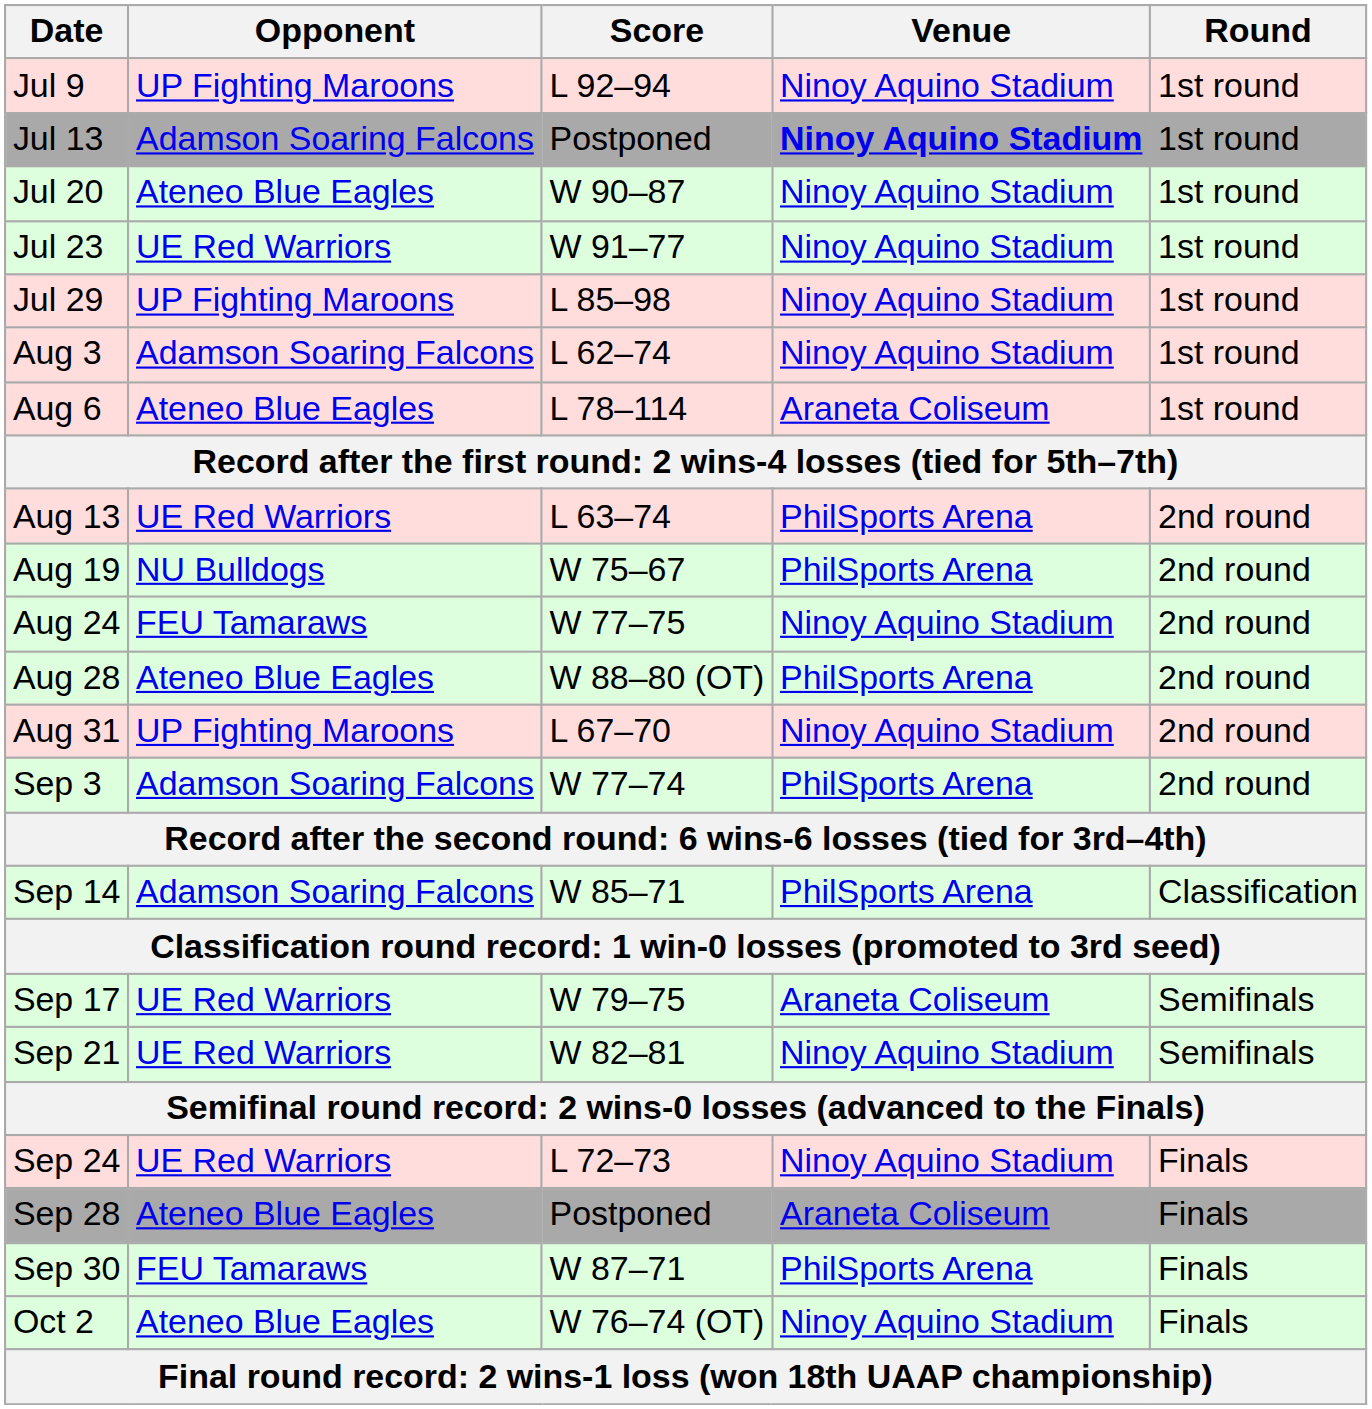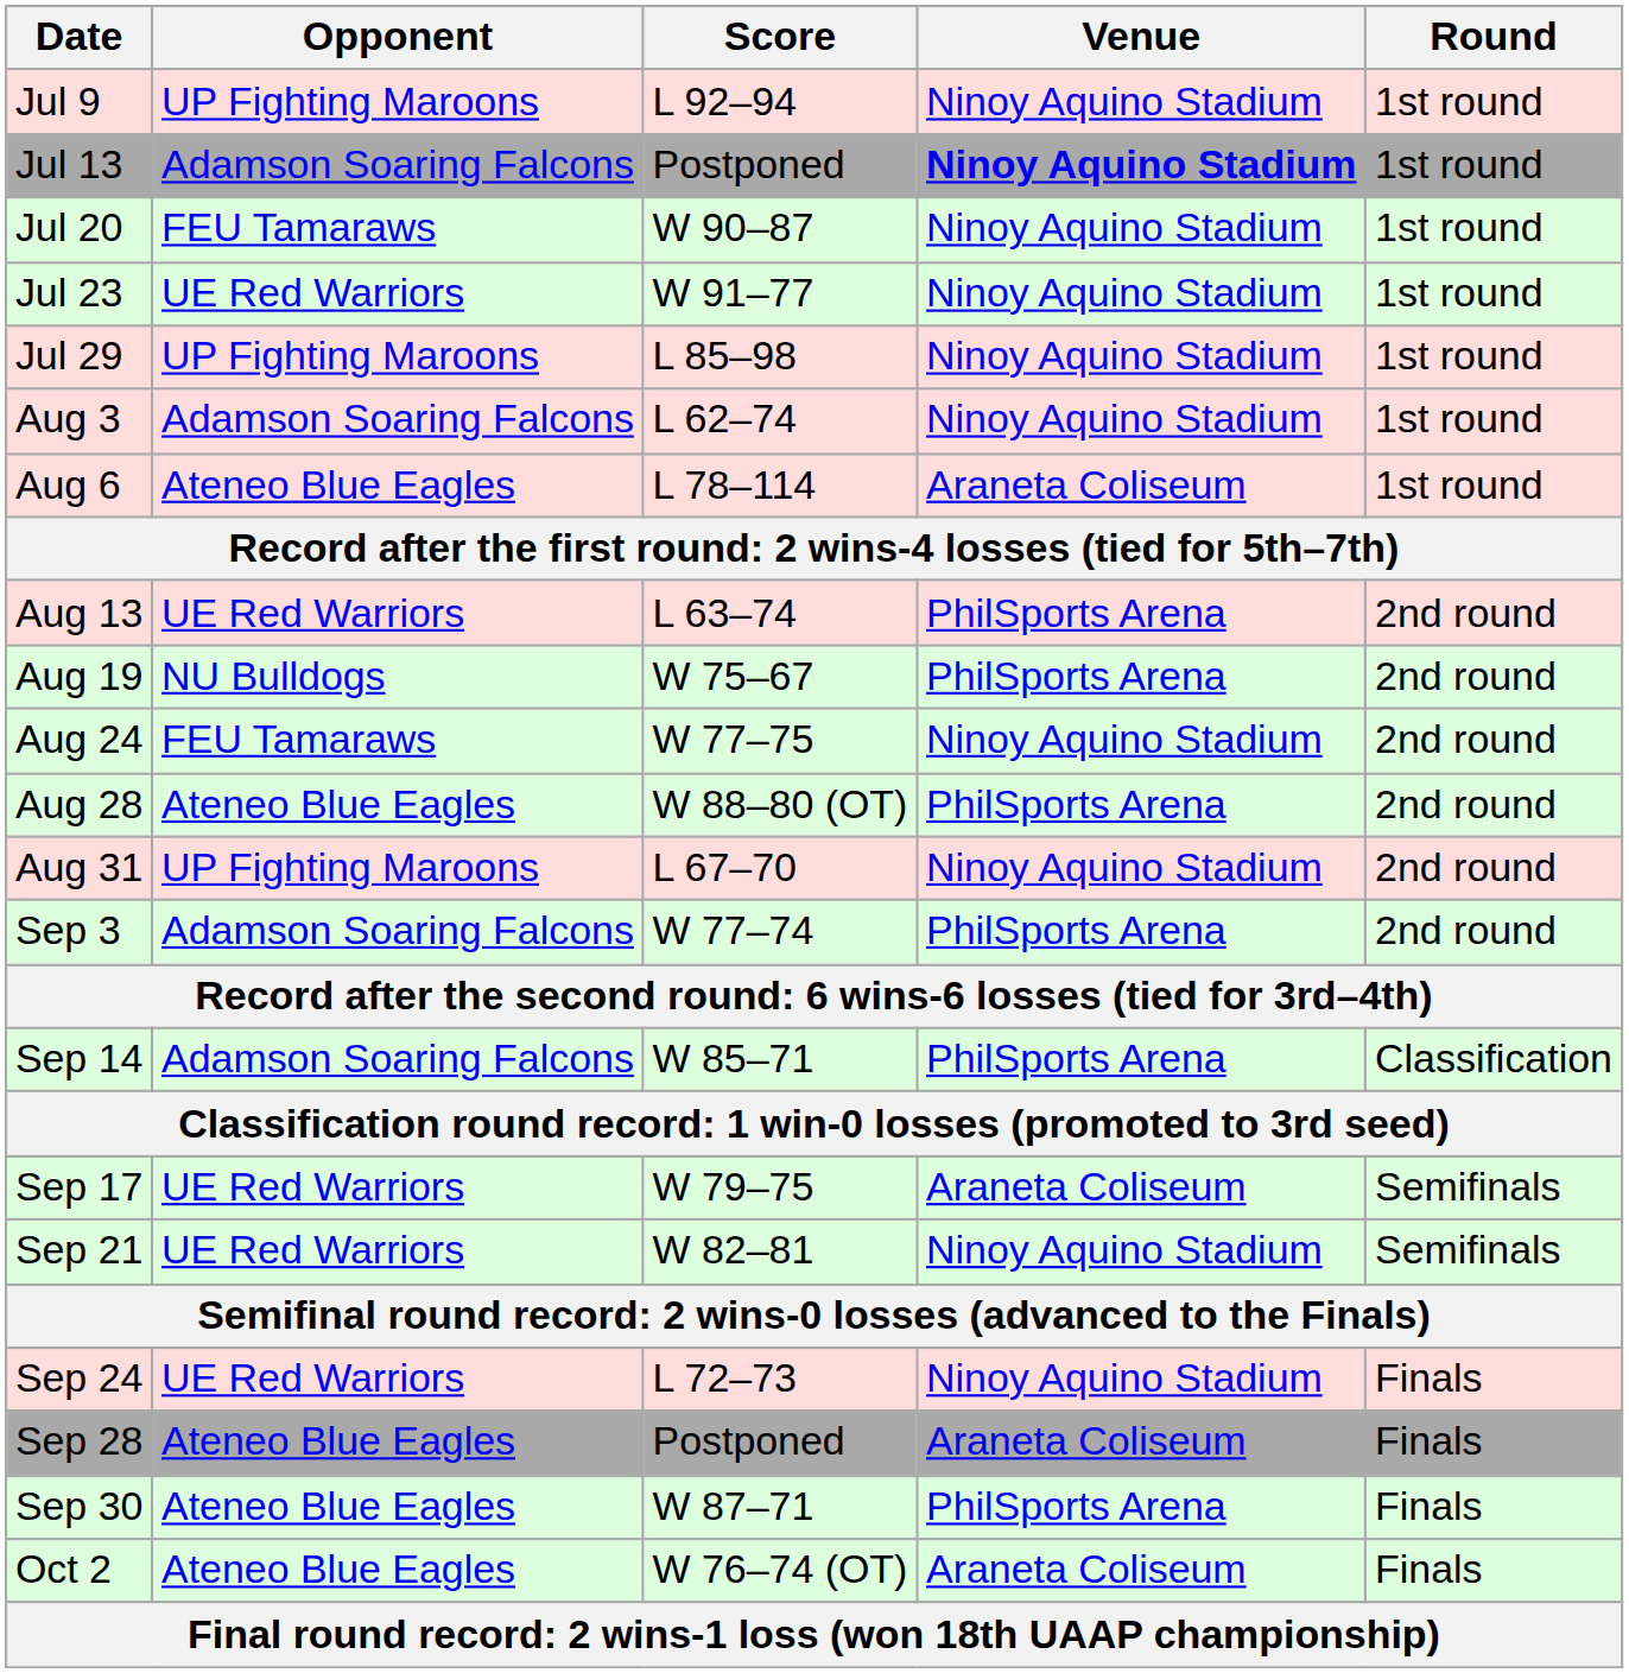Jul 20 | Opponent: Ateneo Blue Eagles -> FEU Tamaraws
Sep 30 | Opponent: FEU Tamaraws -> Ateneo Blue Eagles
Oct 2 | Venue: Ninoy Aquino Stadium -> Araneta Coliseum
